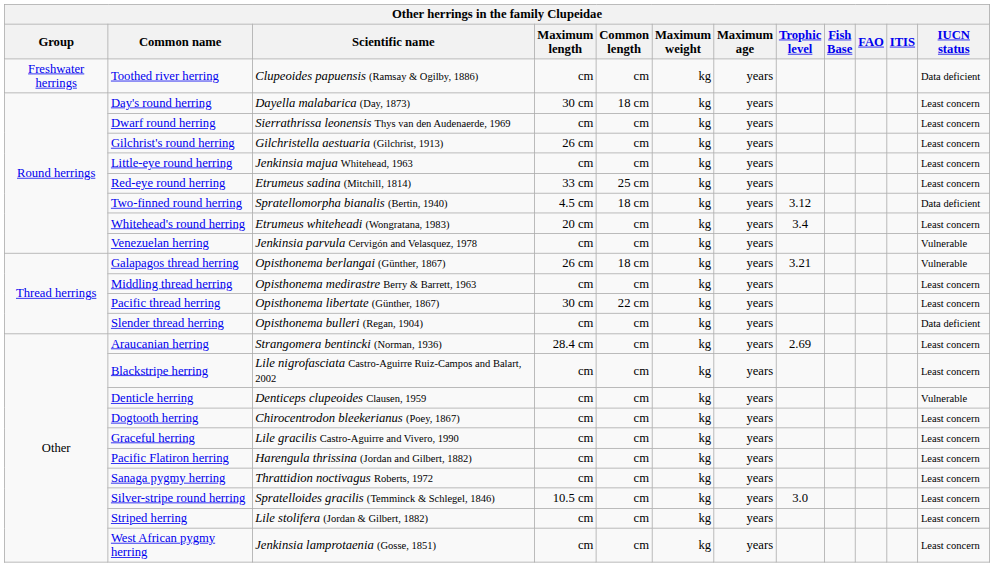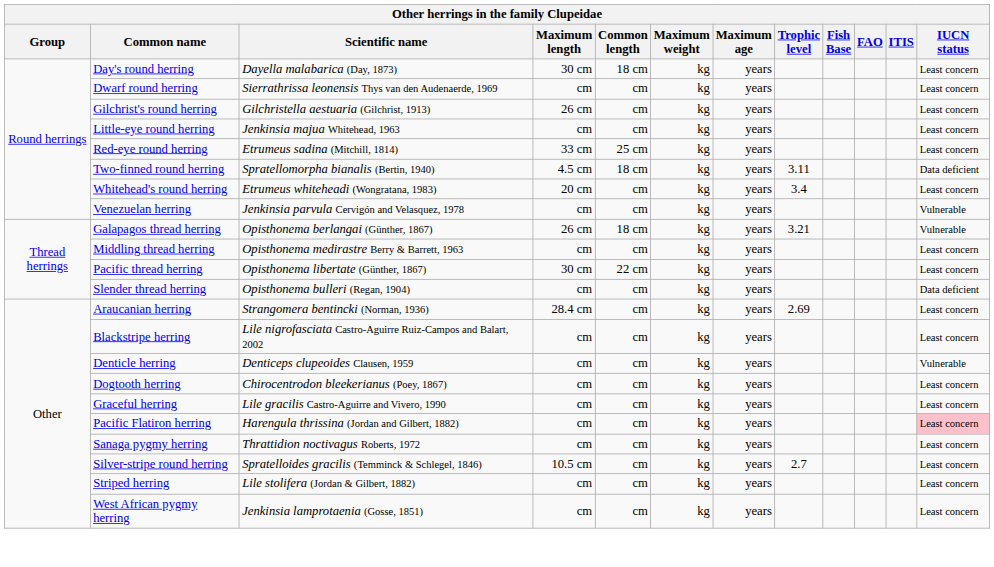- row: Freshwater herrings | Toothed river herring | Clupeoides papuensis (Ramsay & Ogilby, 1886) | cm | cm | kg | years | Data deficient
Two-finned round herring | Trophic level: 3.12 -> 3.11
Pacific Flatiron herring | IUCN status: no background -> pink background
Silver-stripe round herring | Trophic level: 3.0 -> 2.7
